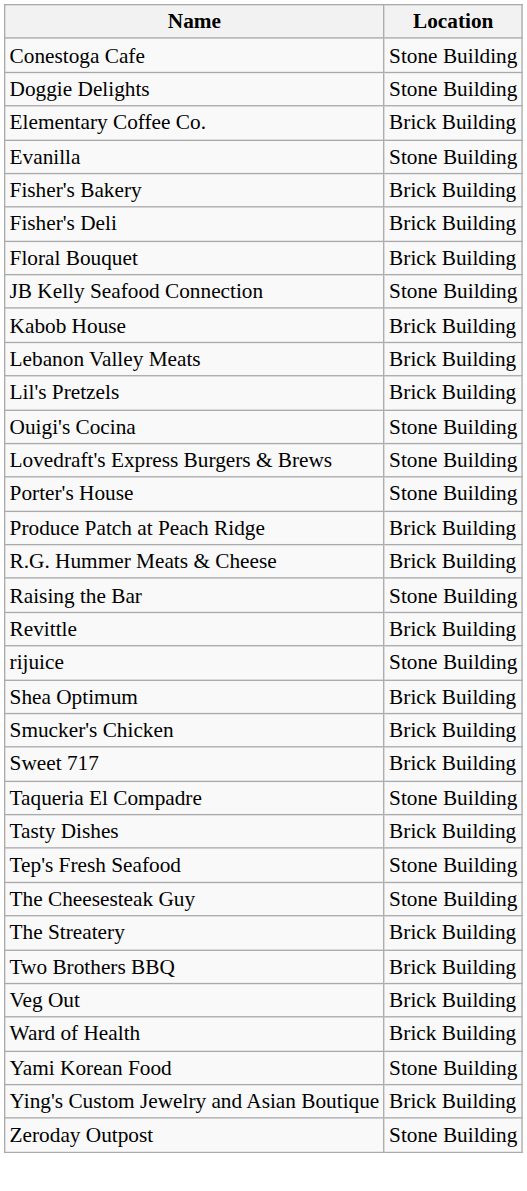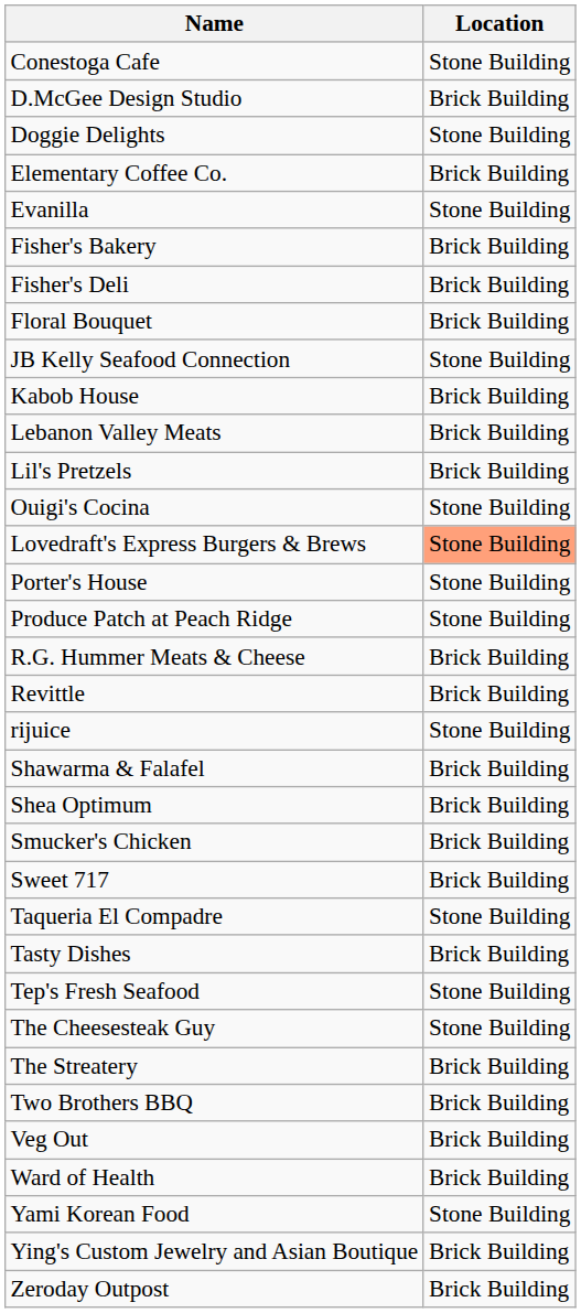+ row: D.McGee Design Studio | Brick Building
Lovedraft's Express Burgers & Brews | Location: no background -> lightsalmon background
Produce Patch at Peach Ridge | Location: Brick Building -> Stone Building
- row: Raising the Bar | Stone Building
+ row: Shawarma & Falafel | Brick Building
Zeroday Outpost | Location: Stone Building -> Brick Building
